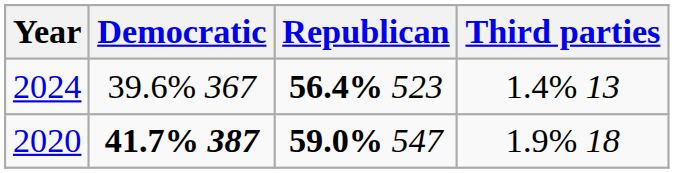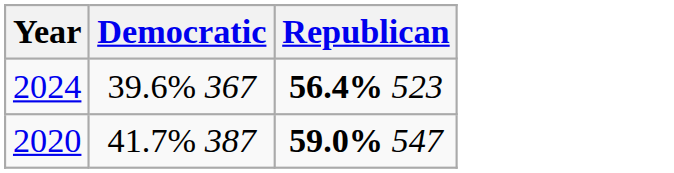- column: Third parties | 1.4% 13 | 1.9% 18
2020 | Democratic: bold -> normal
